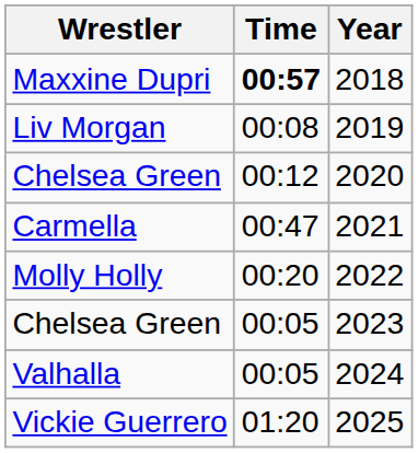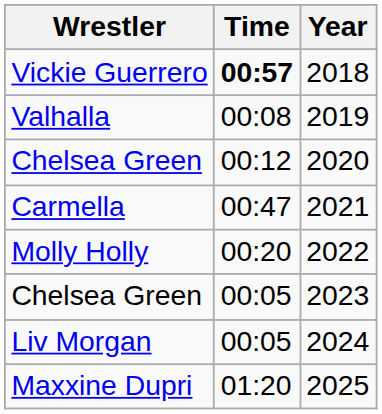2018 | Wrestler: Maxxine Dupri -> Vickie Guerrero
2019 | Wrestler: Liv Morgan -> Valhalla
2024 | Wrestler: Valhalla -> Liv Morgan
2025 | Wrestler: Vickie Guerrero -> Maxxine Dupri
